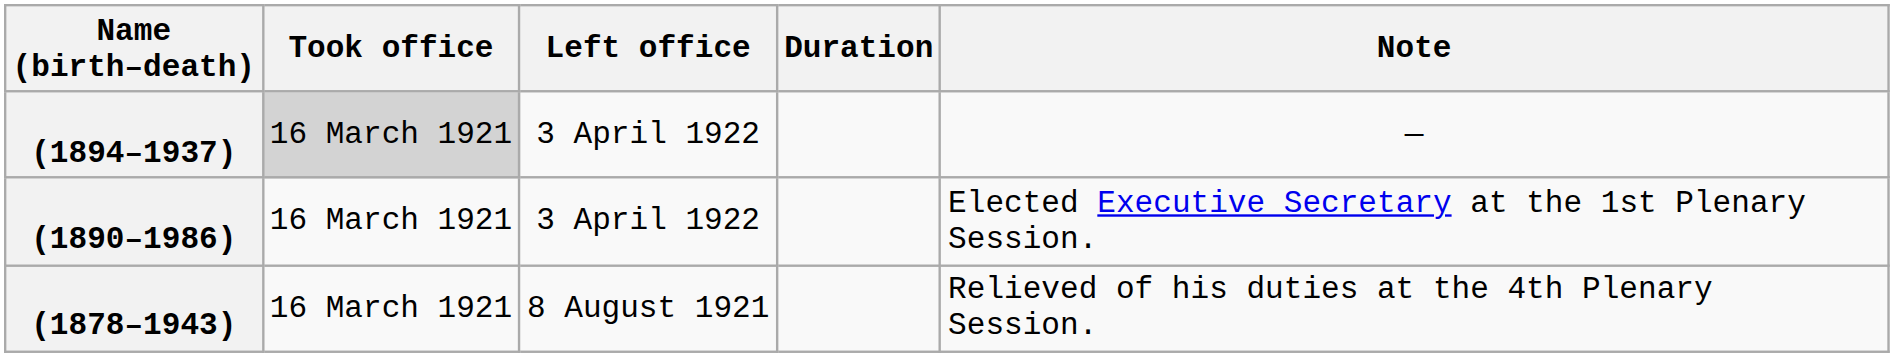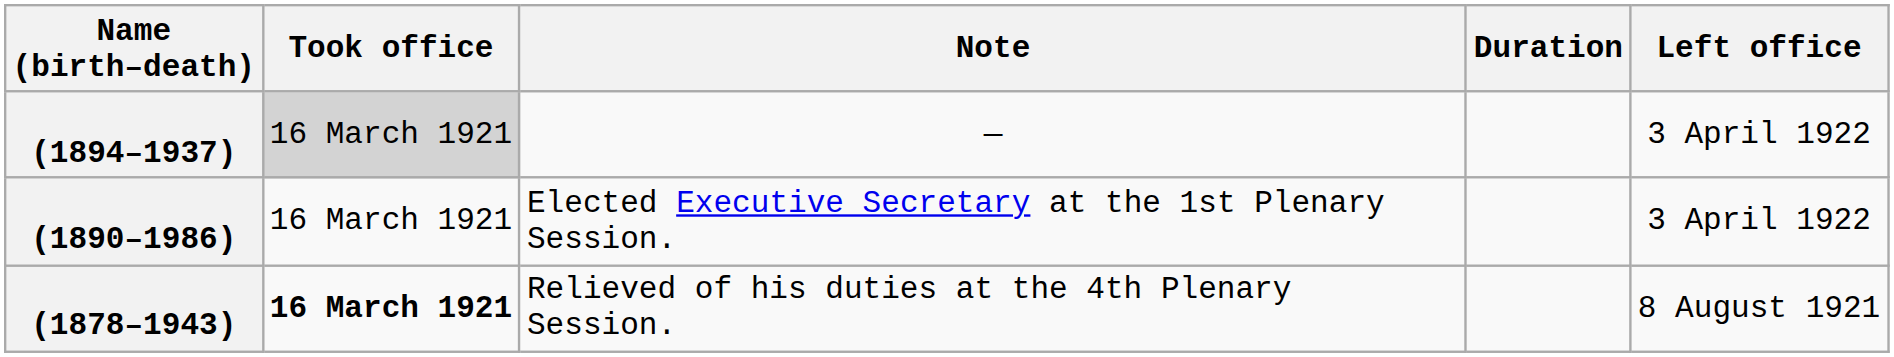columns swapped: Left office <-> Note
(1878–1943) | Took office: normal -> bold
